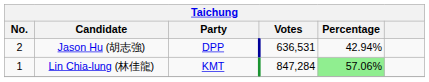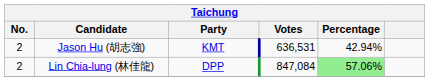Jason Hu (胡志強) | Party: DPP -> KMT
Lin Chia-lung (林佳龍) | No.: 1 -> 2
Lin Chia-lung (林佳龍) | Party: KMT -> DPP
Lin Chia-lung (林佳龍) | Votes: 847,284 -> 847,084
